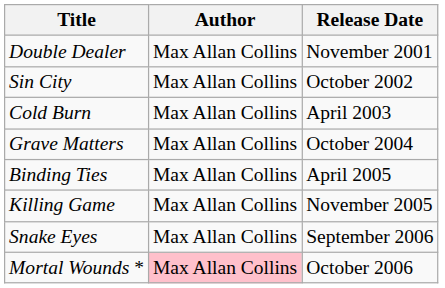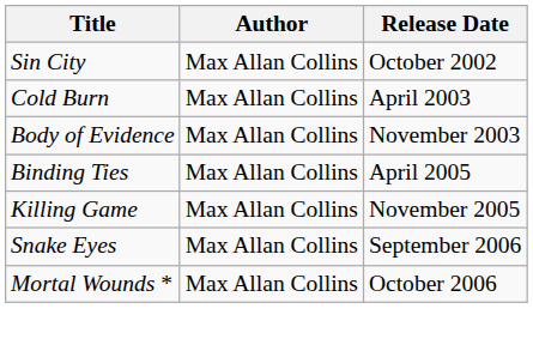- row: Double Dealer | Max Allan Collins | November 2001
+ row: Body of Evidence | Max Allan Collins | November 2003
- row: Grave Matters | Max Allan Collins | October 2004
Mortal Wounds * | Author: pink background -> no background
